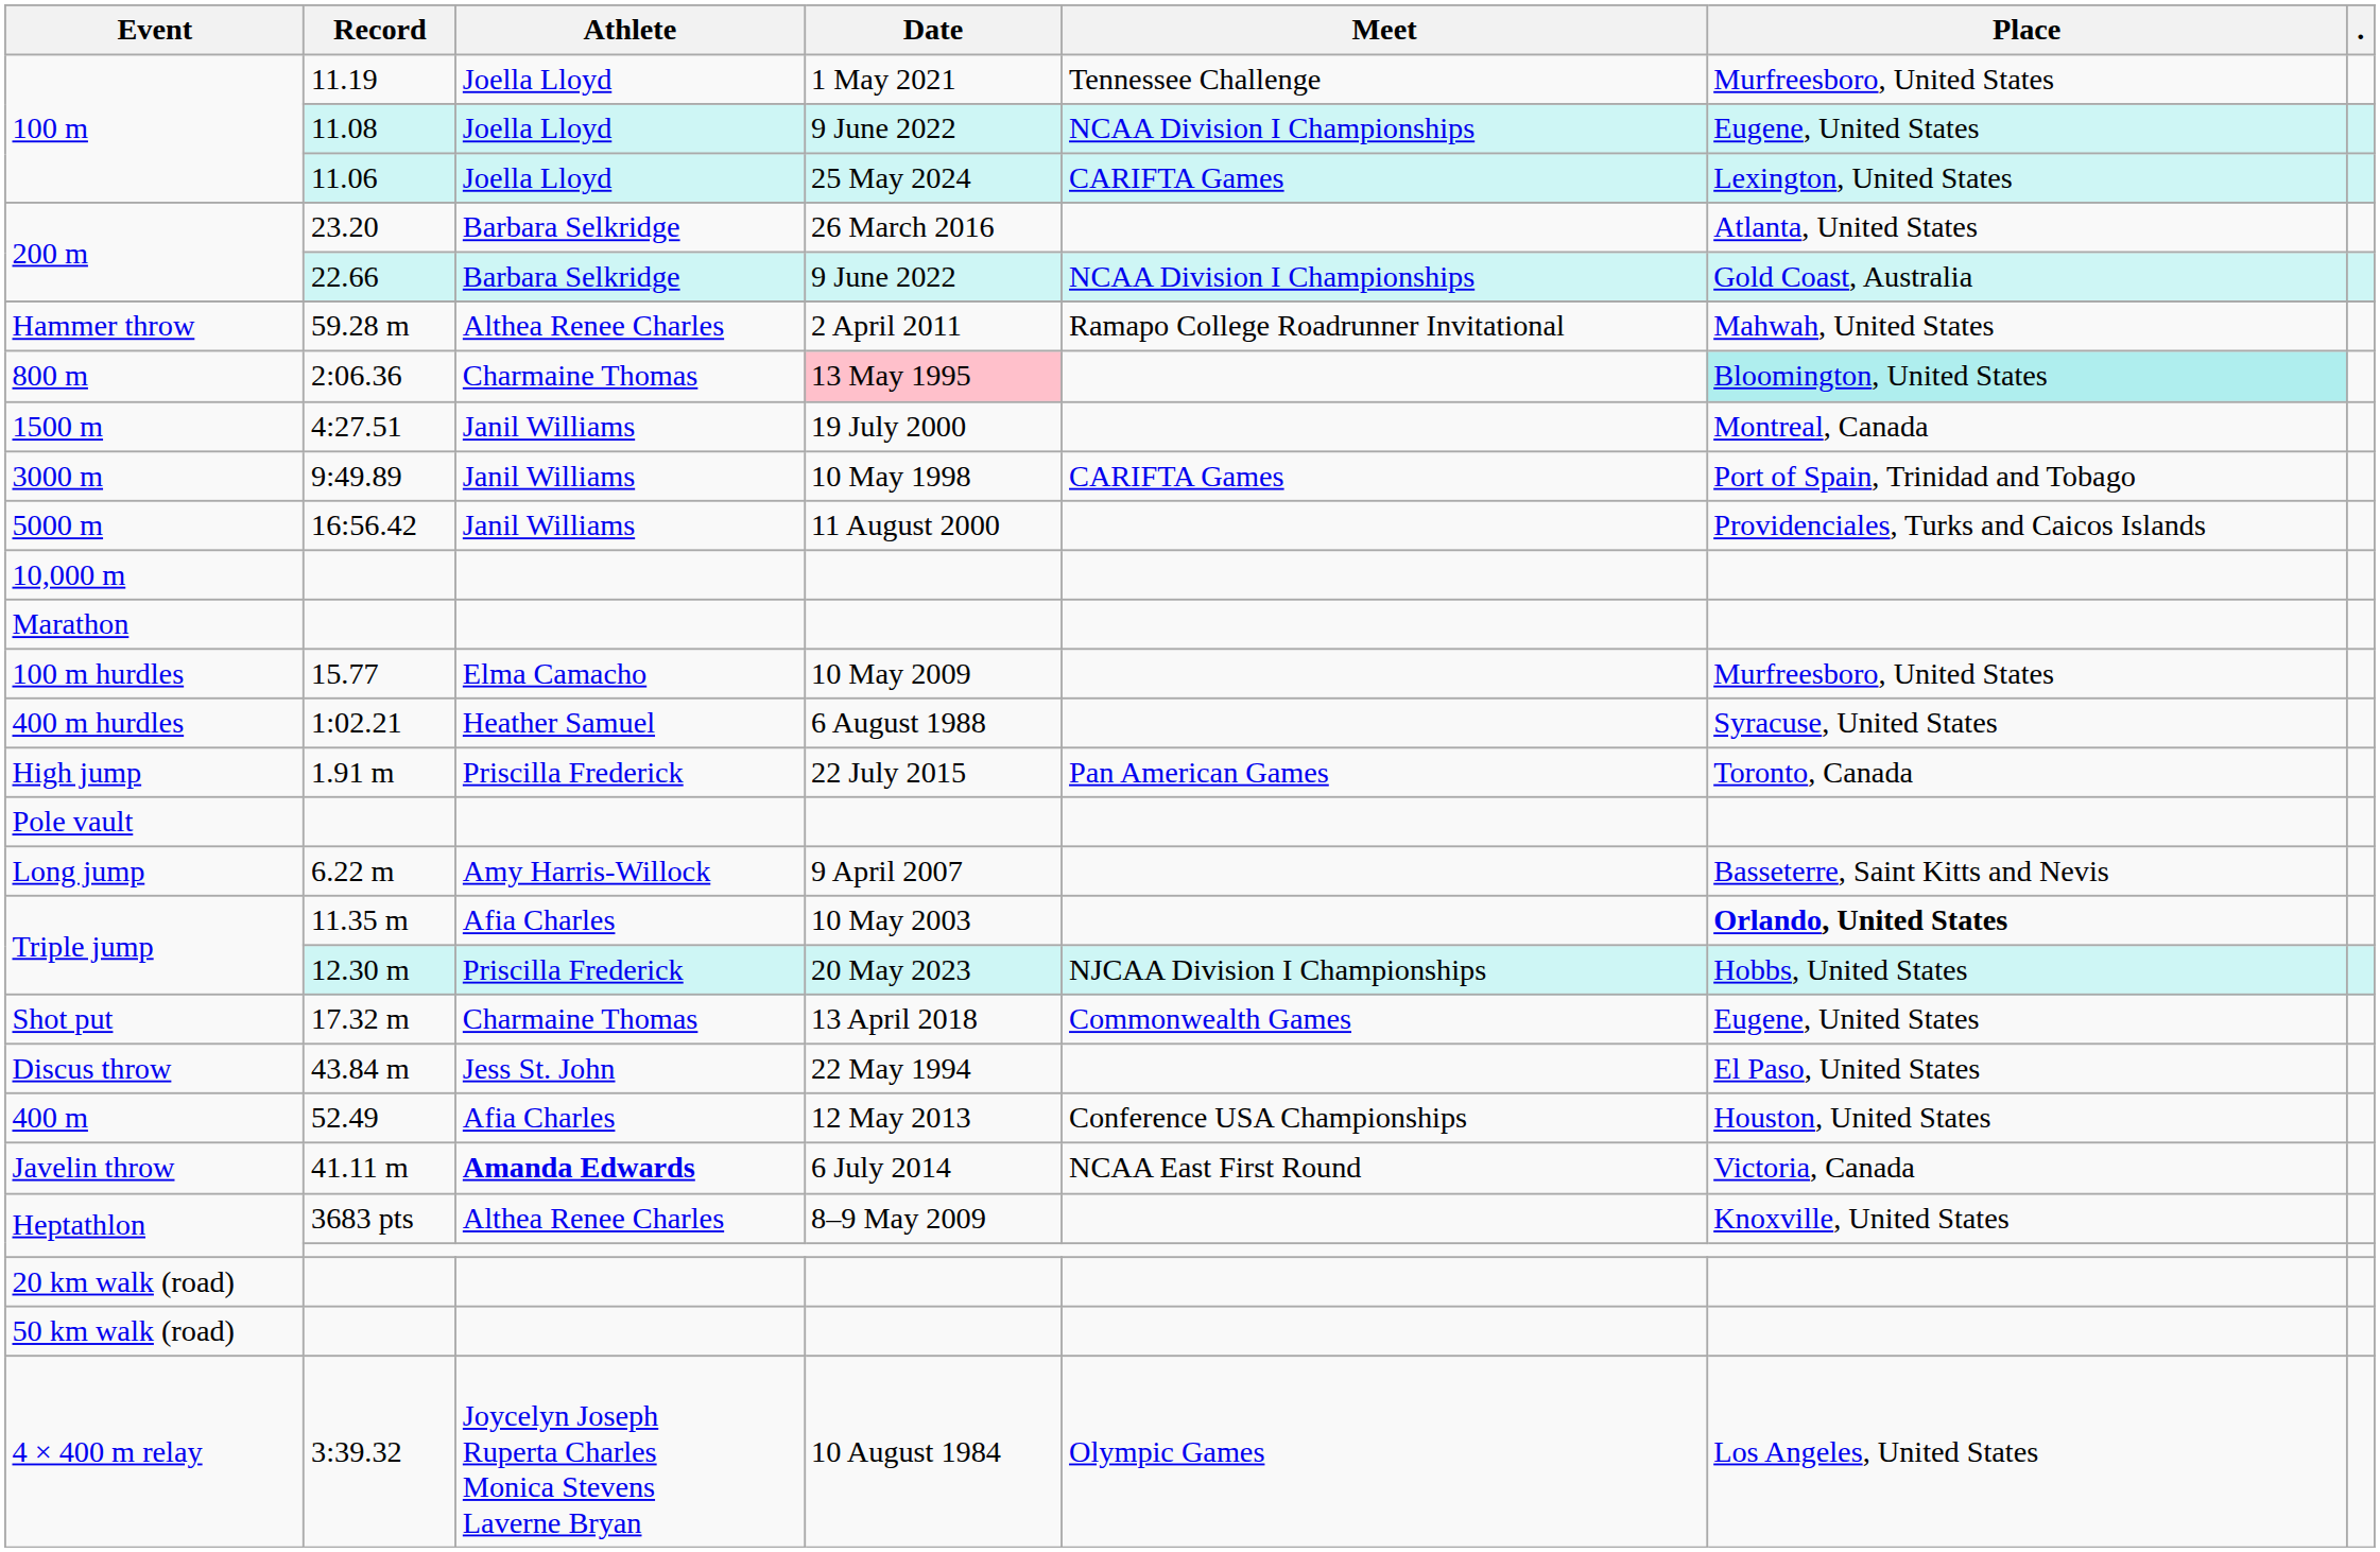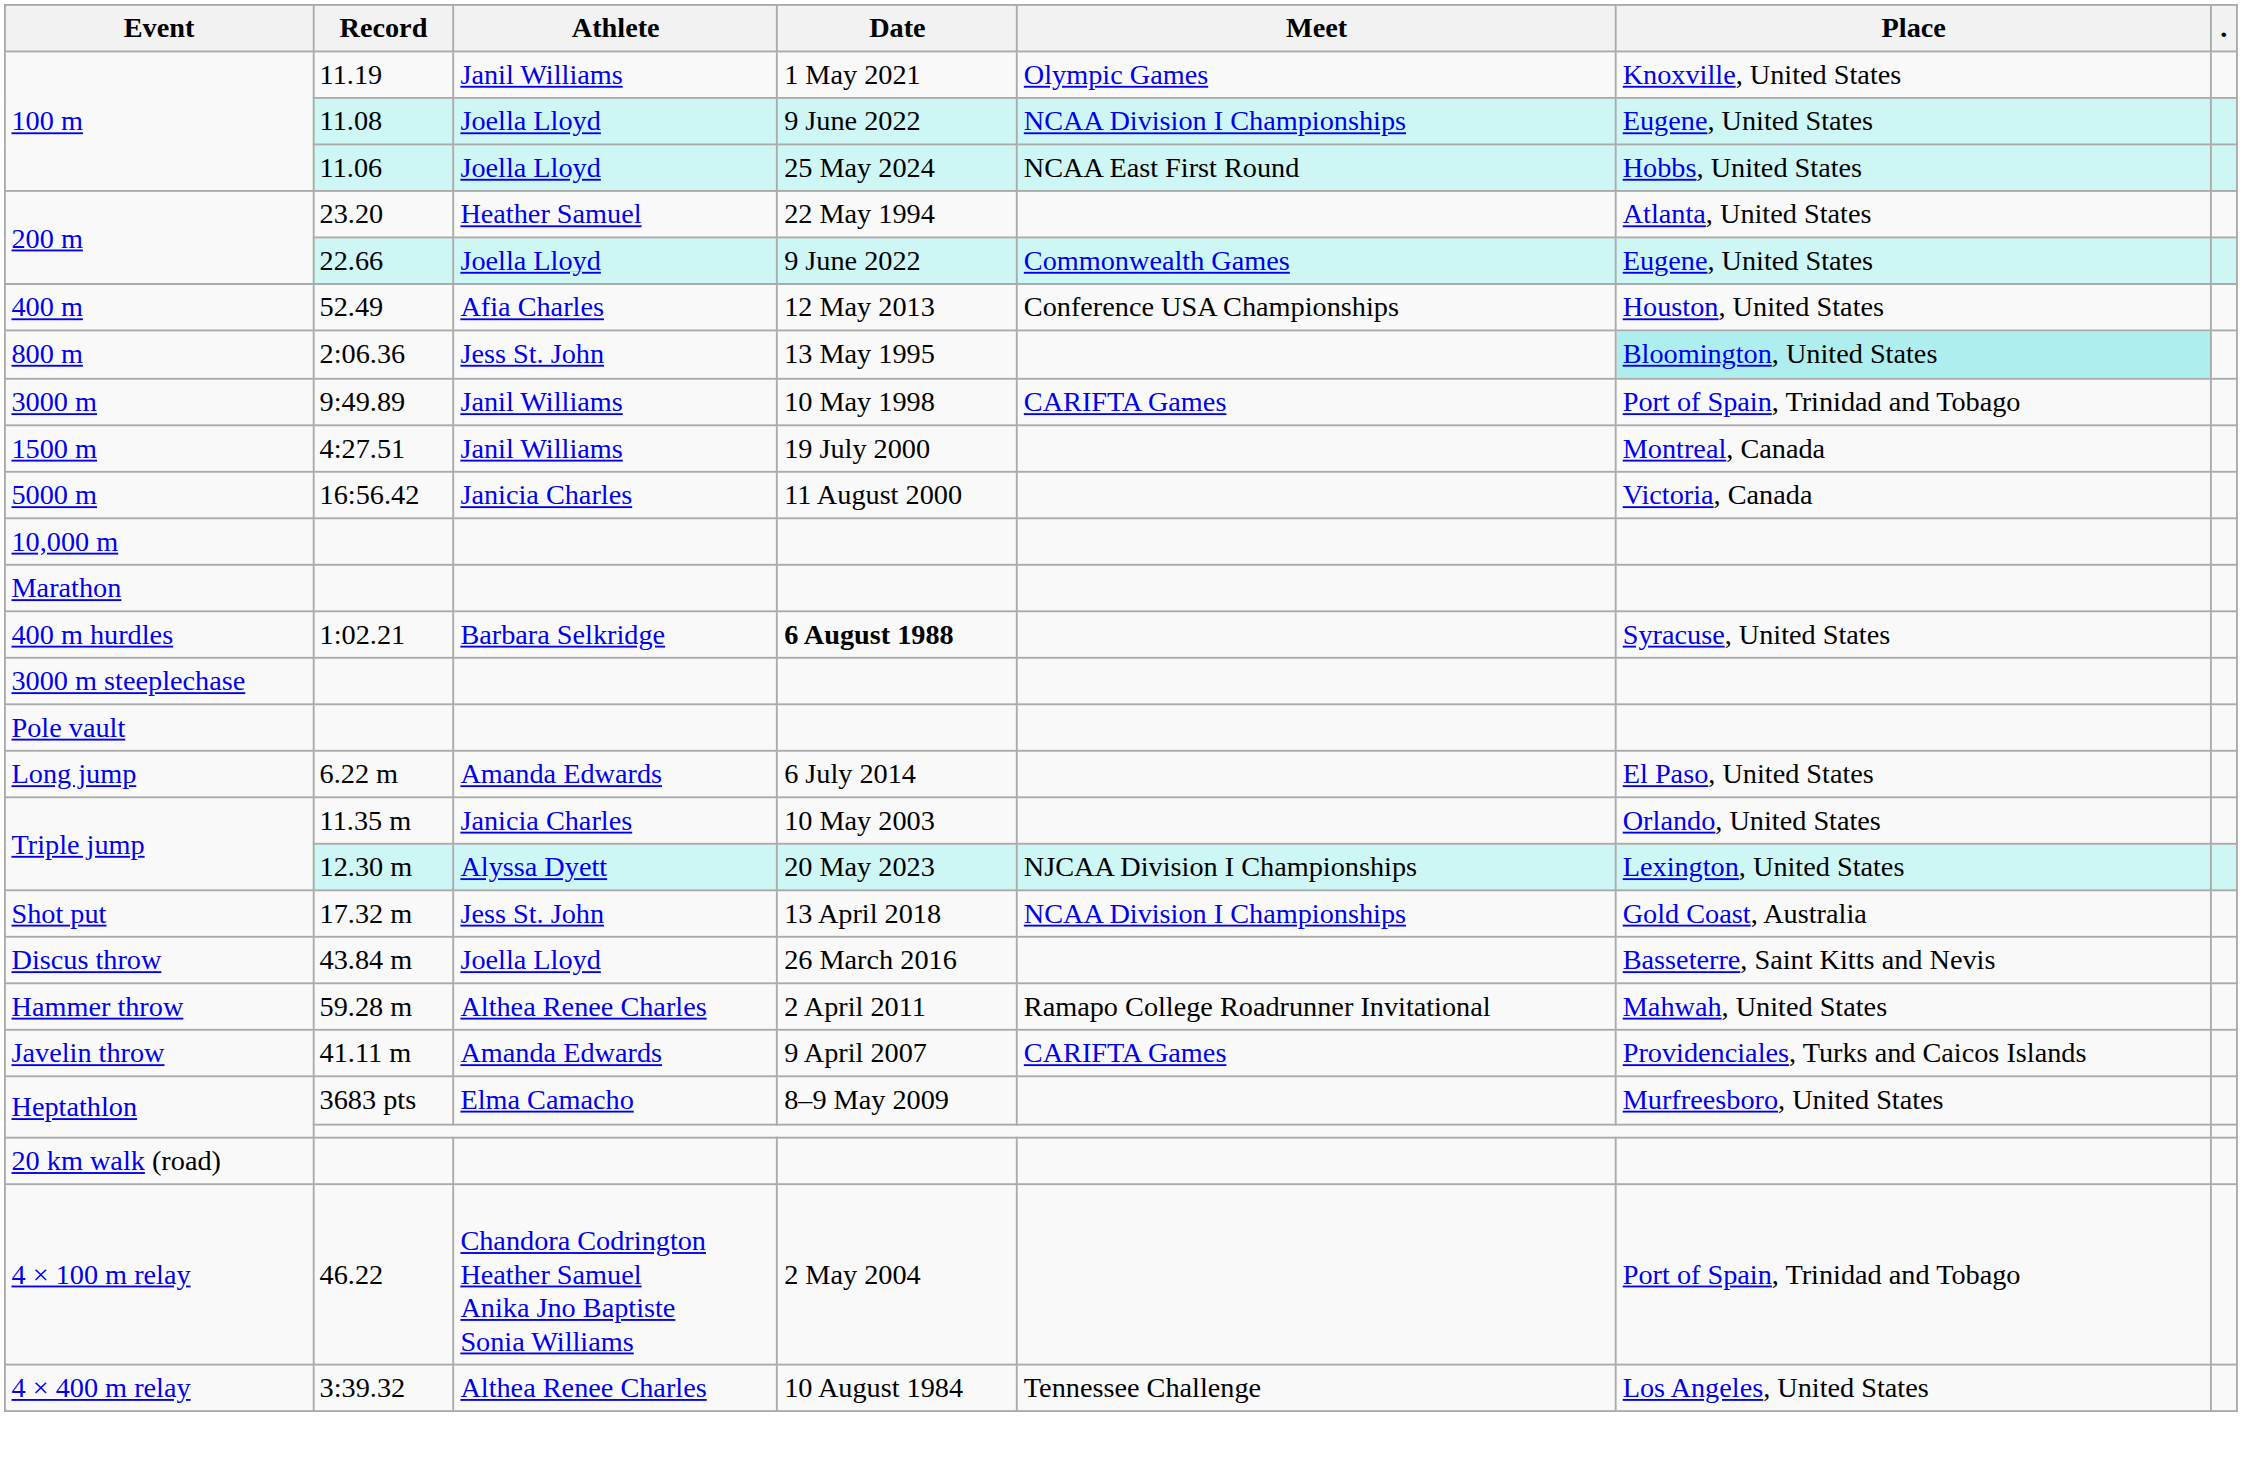100 m / 11.19 | Athlete: Joella Lloyd -> Janil Williams
100 m / 11.19 | Meet: Tennessee Challenge -> Olympic Games
100 m / 11.19 | Place: Murfreesboro, United States -> Knoxville, United States
100 m / 11.06 | Meet: CARIFTA Games -> NCAA East First Round
100 m / 11.06 | Place: Lexington, United States -> Hobbs, United States
200 m / 23.20 | Athlete: Barbara Selkridge -> Heather Samuel
200 m / 23.20 | Date: 26 March 2016 -> 22 May 1994
200 m / 22.66 | Athlete: Barbara Selkridge -> Joella Lloyd
200 m / 22.66 | Meet: NCAA Division I Championships -> Commonwealth Games
200 m / 22.66 | Place: Gold Coast, Australia -> Eugene, United States
rows swapped: 400 m <-> Hammer throw
800 m | Athlete: Charmaine Thomas -> Jess St. John
800 m | Date: pink background -> no background
rows swapped: 1500 m <-> 3000 m
5000 m | Athlete: Janil Williams -> Janicia Charles
5000 m | Place: Providenciales, Turks and Caicos Islands -> Victoria, Canada
- row: 100 m hurdles | 15.77 | Elma Camacho | 10 May 2009 | Murfreesboro, United States
400 m hurdles | Athlete: Heather Samuel -> Barbara Selkridge
400 m hurdles | Date: normal -> bold
+ row: 3000 m steeplechase
- row: High jump | 1.91 m | Priscilla Frederick | 22 July 2015 | Pan American Games | Toronto, Canada
Long jump | Athlete: Amy Harris-Willock -> Amanda Edwards
Long jump | Date: 9 April 2007 -> 6 July 2014
Long jump | Place: Basseterre, Saint Kitts and Nevis -> El Paso, United States
Triple jump / 11.35 m | Athlete: Afia Charles -> Janicia Charles
Triple jump / 11.35 m | Place: bold -> normal
Triple jump / 12.30 m | Athlete: Priscilla Frederick -> Alyssa Dyett
Triple jump / 12.30 m | Place: Hobbs, United States -> Lexington, United States
Shot put | Athlete: Charmaine Thomas -> Jess St. John
Shot put | Meet: Commonwealth Games -> NCAA Division I Championships
Shot put | Place: Eugene, United States -> Gold Coast, Australia
Discus throw | Athlete: Jess St. John -> Joella Lloyd
Discus throw | Date: 22 May 1994 -> 26 March 2016
Discus throw | Place: El Paso, United States -> Basseterre, Saint Kitts and Nevis
Javelin throw | Athlete: bold -> normal
Javelin throw | Date: 6 July 2014 -> 9 April 2007
Javelin throw | Meet: NCAA East First Round -> CARIFTA Games
Javelin throw | Place: Victoria, Canada -> Providenciales, Turks and Caicos Islands
Heptathlon / 3683 pts | Athlete: Althea Renee Charles -> Elma Camacho
Heptathlon / 3683 pts | Place: Knoxville, United States -> Murfreesboro, United States
- row: 50 km walk (road)
+ row: 4 × 100 m relay | 46.22 | Chandora Codrington Heather Samuel Anika Jno Baptiste Sonia Williams | 2 May 2004 | Port of Spain, Trinidad and Tobago
4 × 400 m relay | Athlete: Joycelyn Joseph Ruperta Charles Monica Stevens Laverne Bryan -> Althea Renee Charles
4 × 400 m relay | Meet: Olympic Games -> Tennessee Challenge
